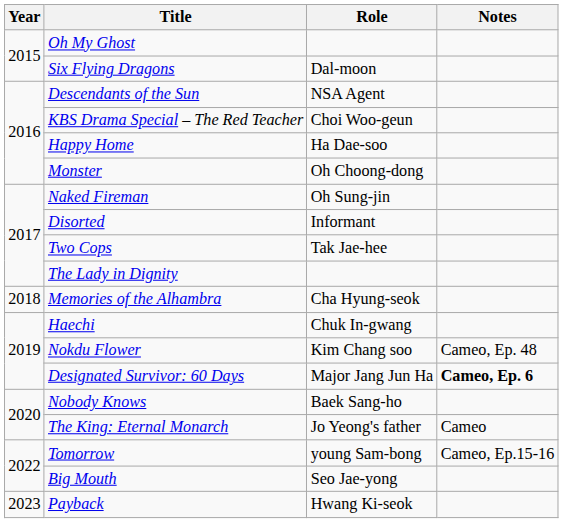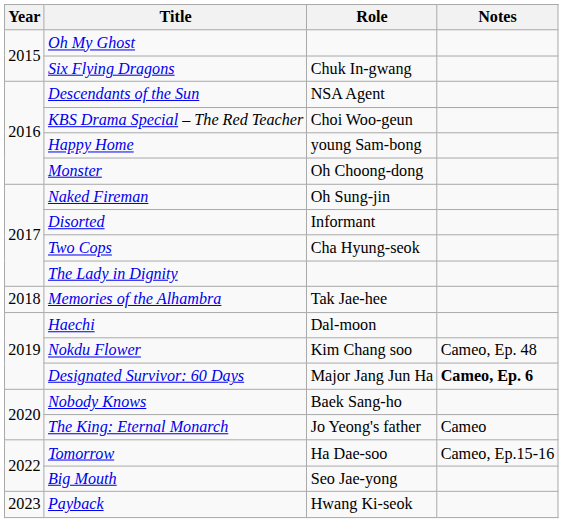Six Flying Dragons | Role: Dal-moon -> Chuk In-gwang
Happy Home | Role: Ha Dae-soo -> young Sam-bong
Two Cops | Role: Tak Jae-hee -> Cha Hyung-seok
Memories of the Alhambra | Role: Cha Hyung-seok -> Tak Jae-hee
Haechi | Role: Chuk In-gwang -> Dal-moon
Tomorrow | Role: young Sam-bong -> Ha Dae-soo
